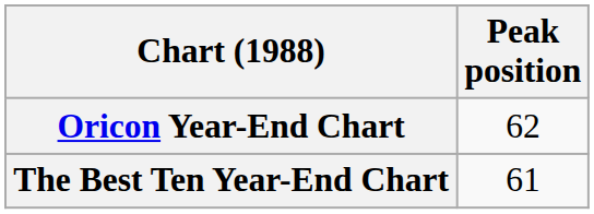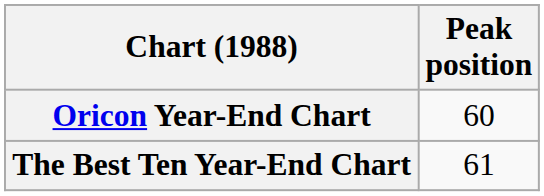Oricon Year-End Chart | Peak position: 62 -> 60
